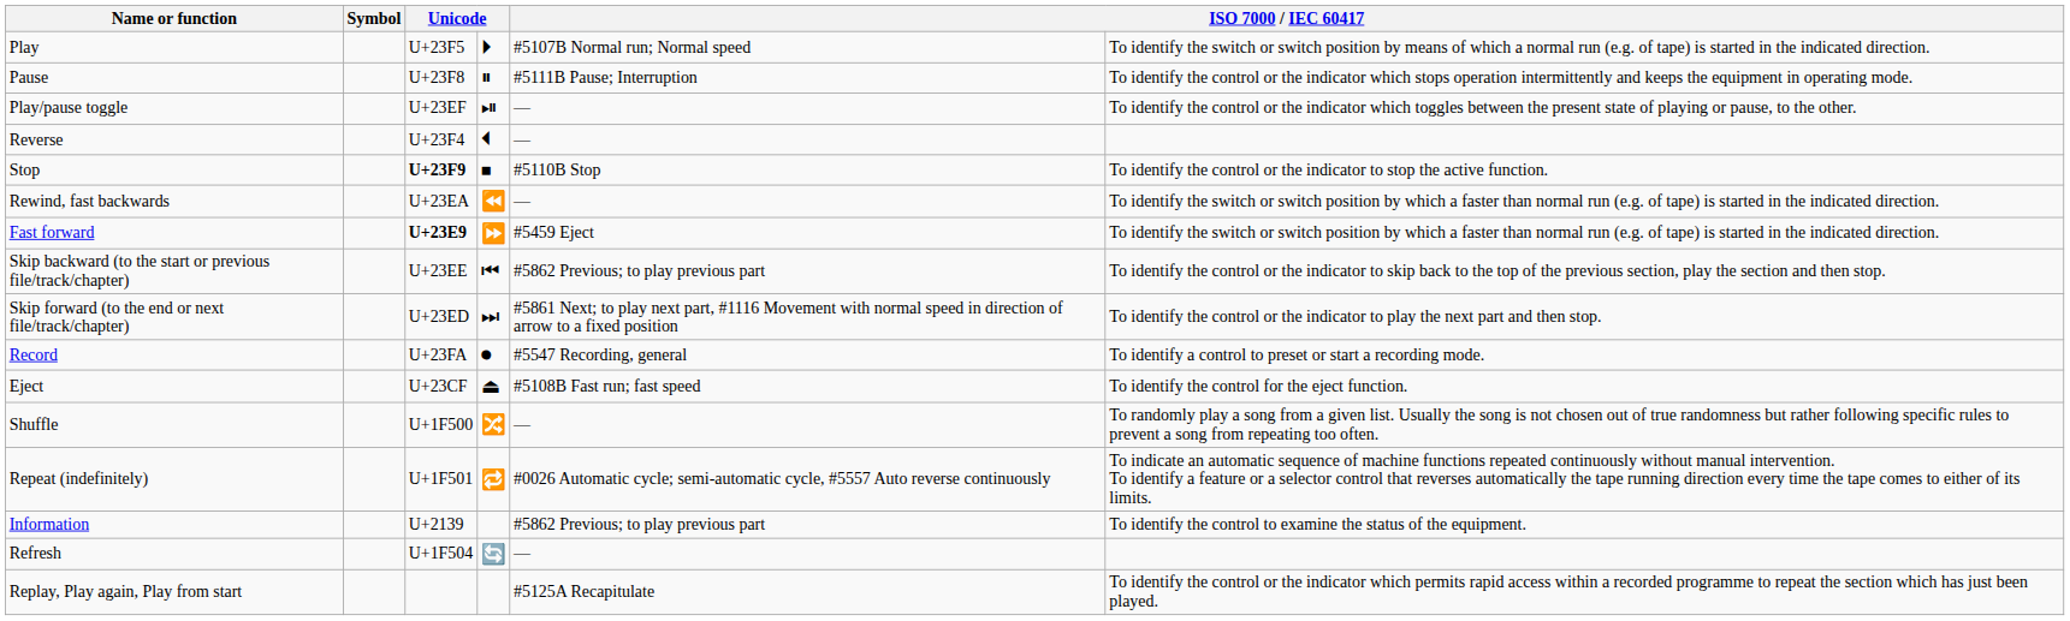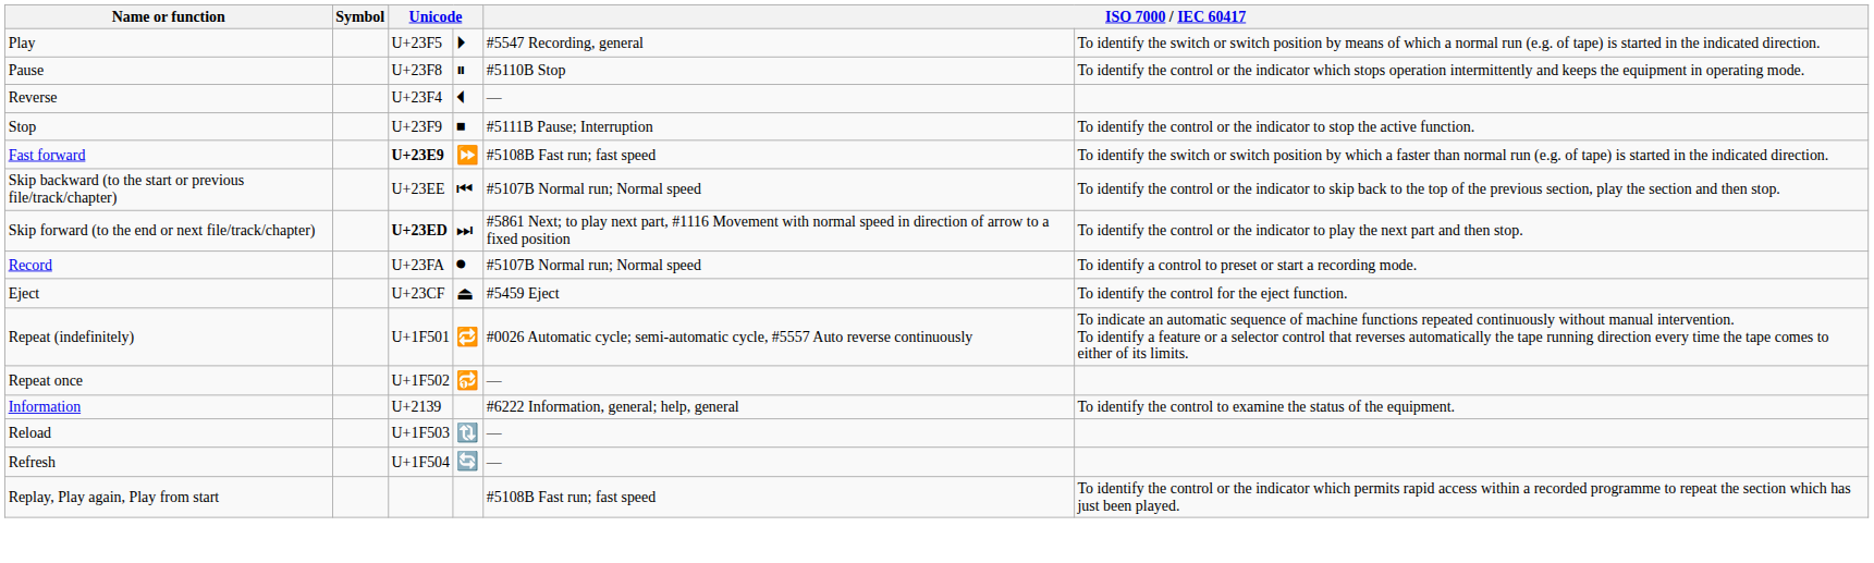Play | column 5: #5107B Normal run; Normal speed -> #5547 Recording, general
Pause | column 5: #5111B Pause; Interruption -> #5110B Stop
- row: Play/pause toggle | U+23EF | ⏯ | — | To identify the control or the indicator which toggles between the present state of playing or pause, to the other.
Stop | column 3: bold -> normal
Stop | column 5: #5110B Stop -> #5111B Pause; Interruption
- row: Rewind, fast backwards | U+23EA | ⏪ | — | To identify the switch or switch position by which a faster than normal run (e.g. of tape) is started in the indicated direction.
Fast forward | column 5: #5459 Eject -> #5108B Fast run; fast speed
Skip backward (to the start or previous file/track/chapter) | column 5: #5862 Previous; to play previous part -> #5107B Normal run; Normal speed
Skip forward (to the end or next file/track/chapter) | column 3: normal -> bold
Record | column 5: #5547 Recording, general -> #5107B Normal run; Normal speed
Eject | column 5: #5108B Fast run; fast speed -> #5459 Eject
- row: Shuffle | U+1F500 | 🔀 | — | To randomly play a song from a given list. Usually the song is not chosen out of true randomness but rather following specific rules to prevent a song from repeating too often.
+ row: Repeat once | U+1F502 | 🔂 | —
Information | column 5: #5862 Previous; to play previous part -> #6222 Information, general; help, general
+ row: Reload | U+1F503 | 🔃 | —
Replay, Play again, Play from start | column 5: #5125A Recapitulate -> #5108B Fast run; fast speed
